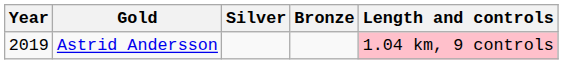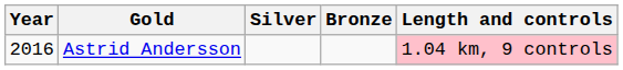Astrid Andersson | Year: 2019 -> 2016
